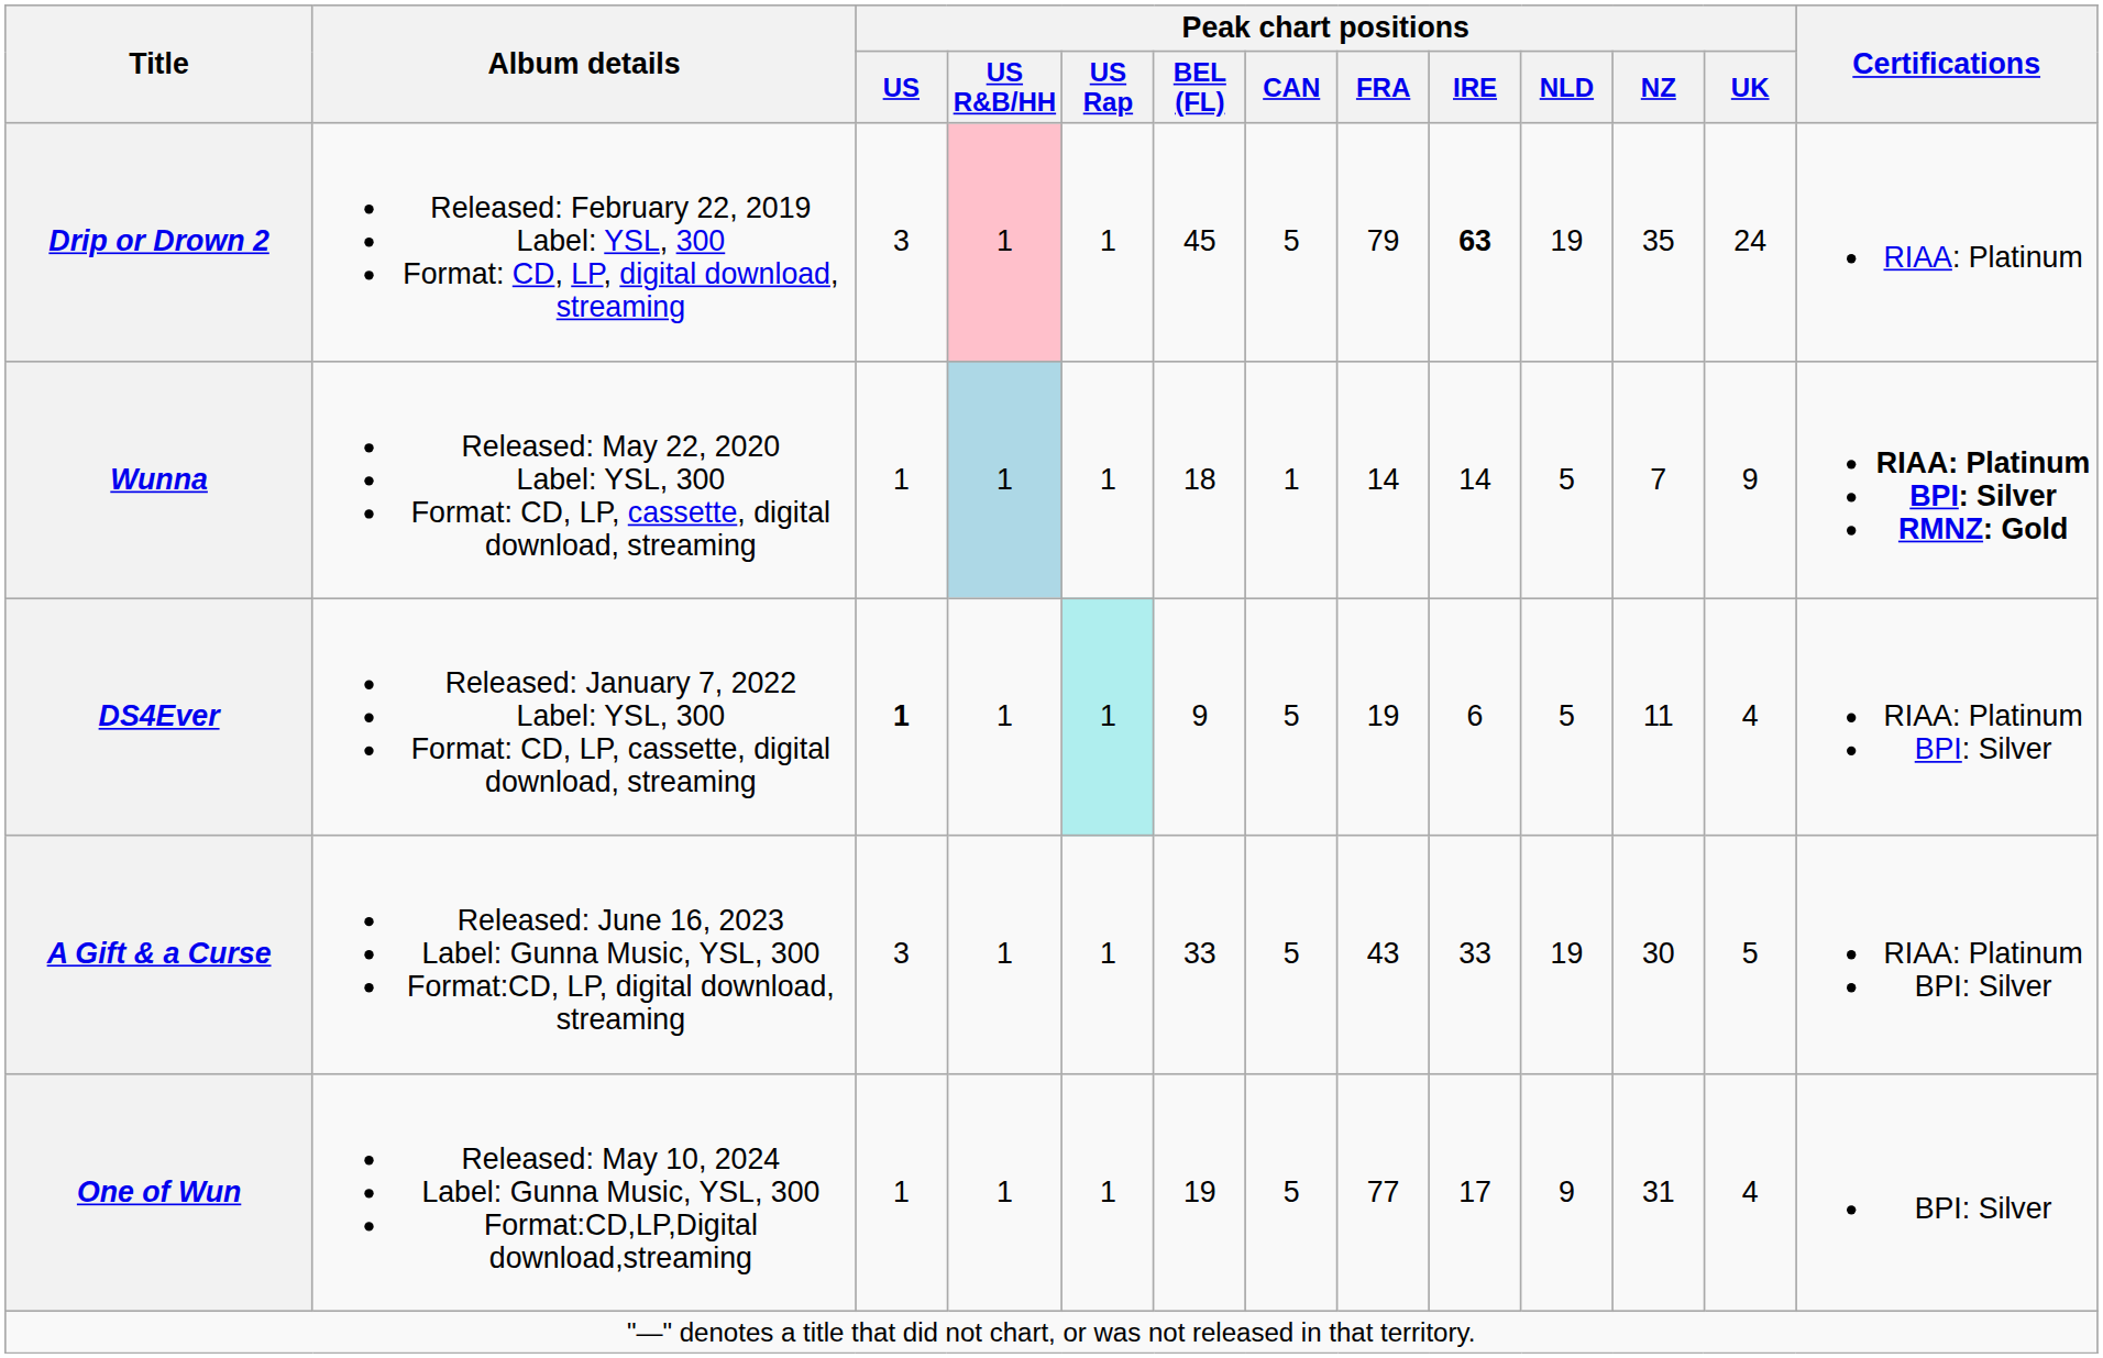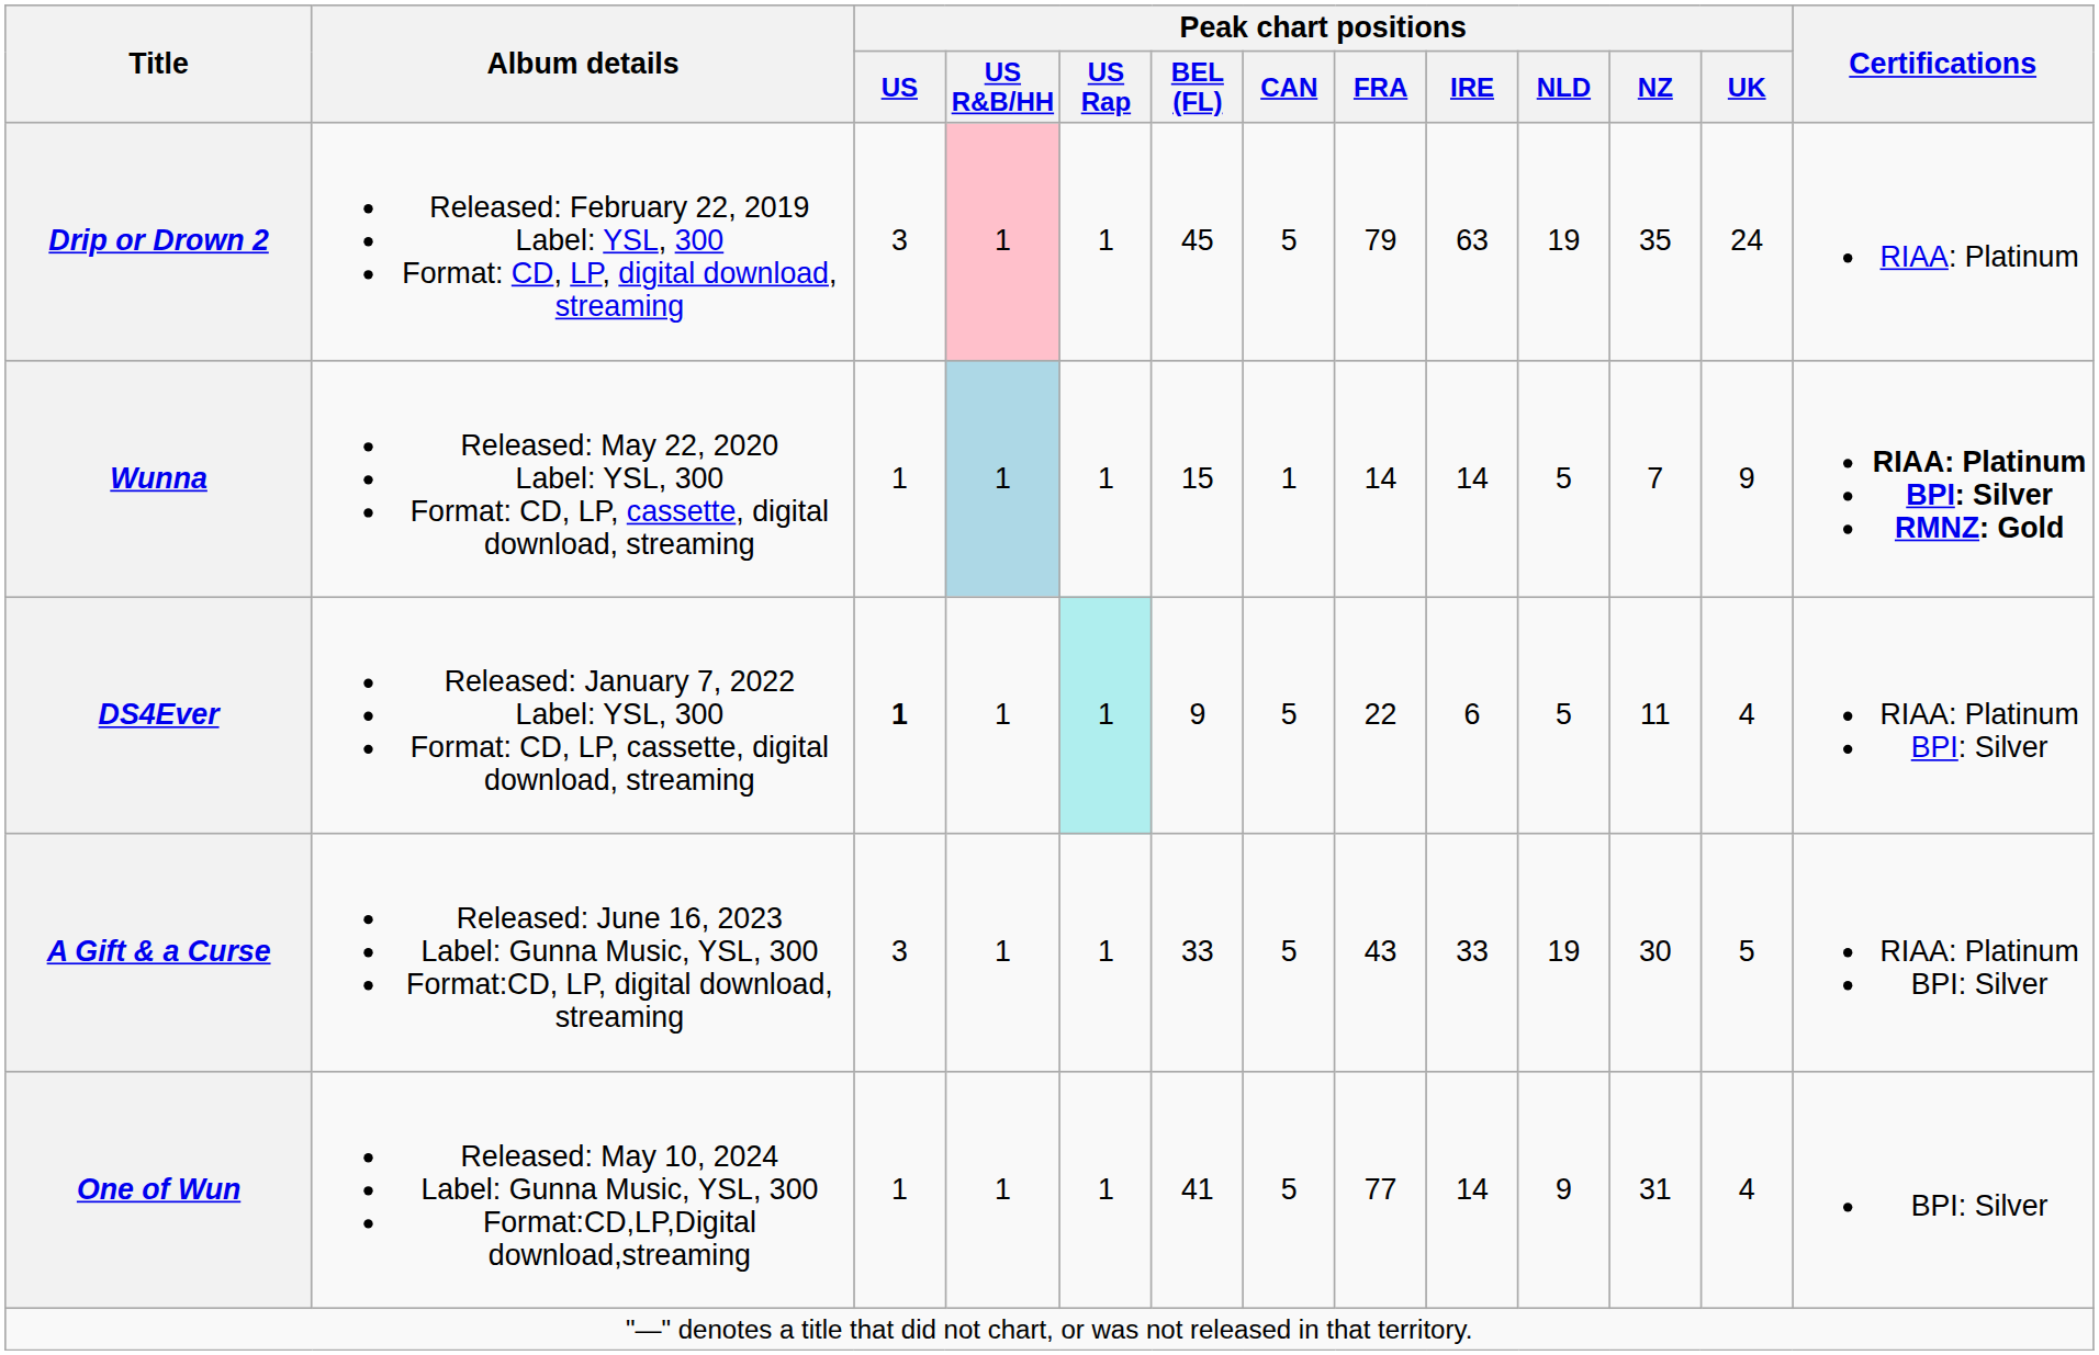Drip or Drown 2 | Peak chart positions / IRE: bold -> normal
Wunna | Peak chart positions / BEL (FL): 18 -> 15
DS4Ever | Peak chart positions / FRA: 19 -> 22
One of Wun | Peak chart positions / BEL (FL): 19 -> 41
One of Wun | Peak chart positions / IRE: 17 -> 14
